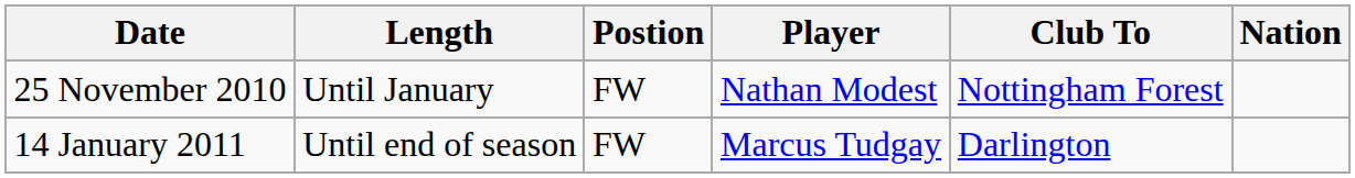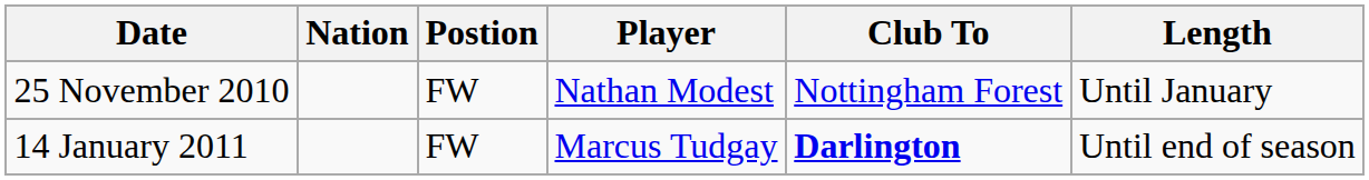columns swapped: Nation <-> Length
14 January 2011 | Club To: normal -> bold
